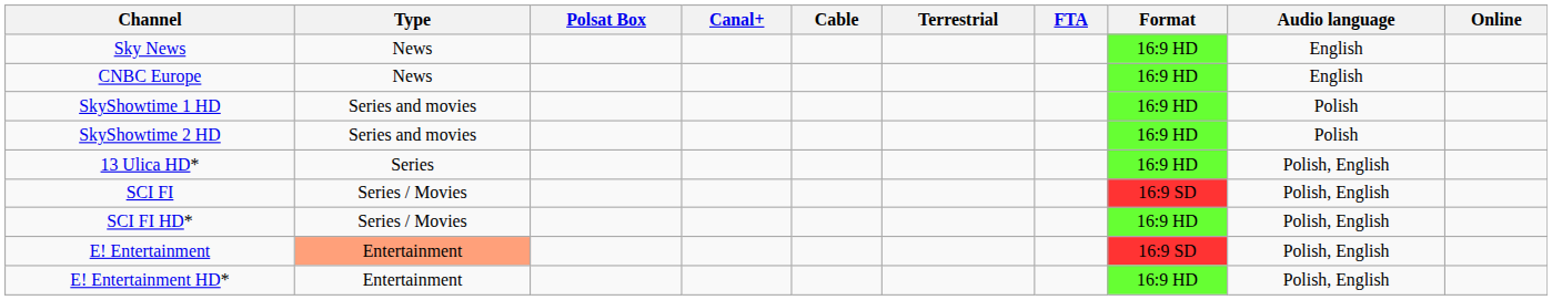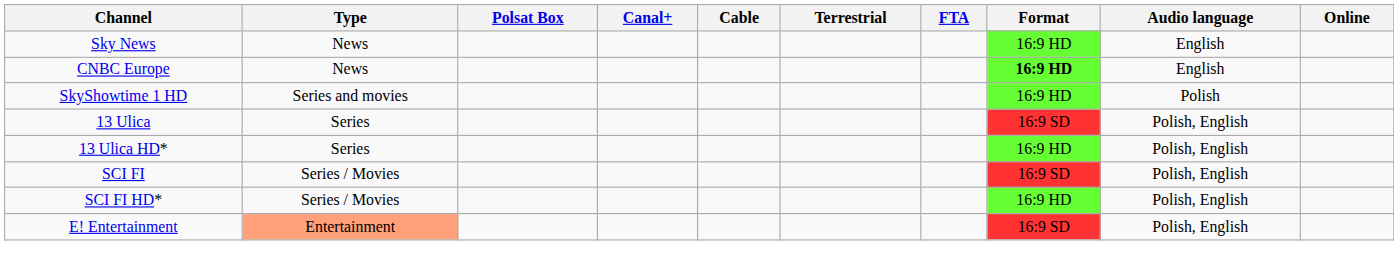CNBC Europe | Format: normal -> bold
- row: SkyShowtime 2 HD | Series and movies | 16:9 HD | Polish
+ row: 13 Ulica | Series | 16:9 SD | Polish, English
- row: E! Entertainment HD* | Entertainment | 16:9 HD | Polish, English
